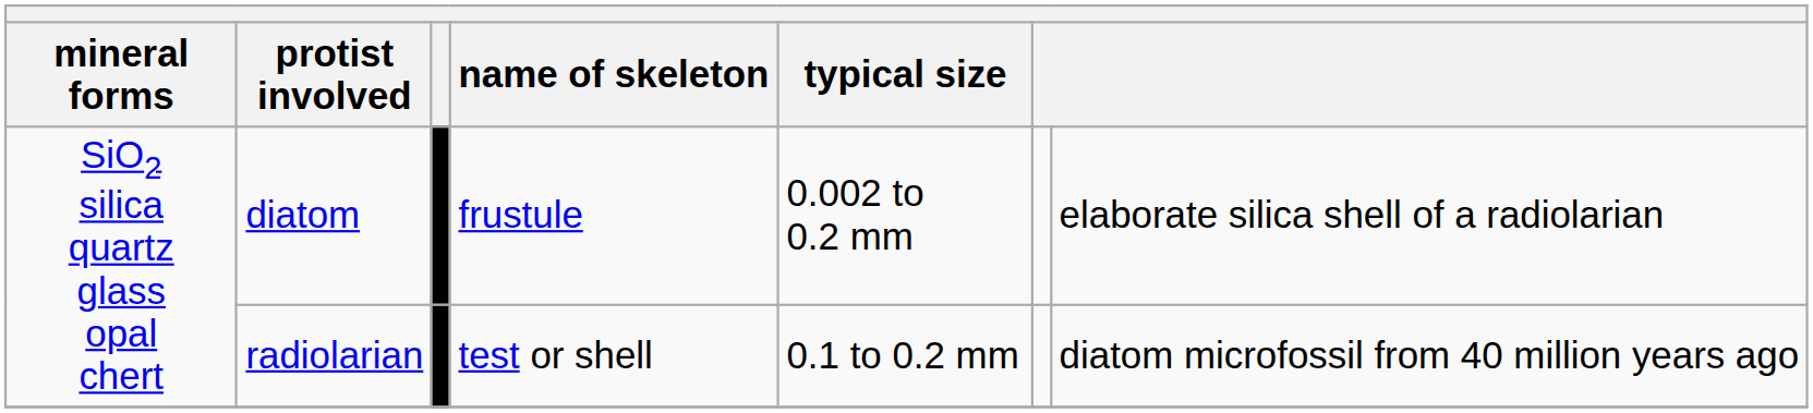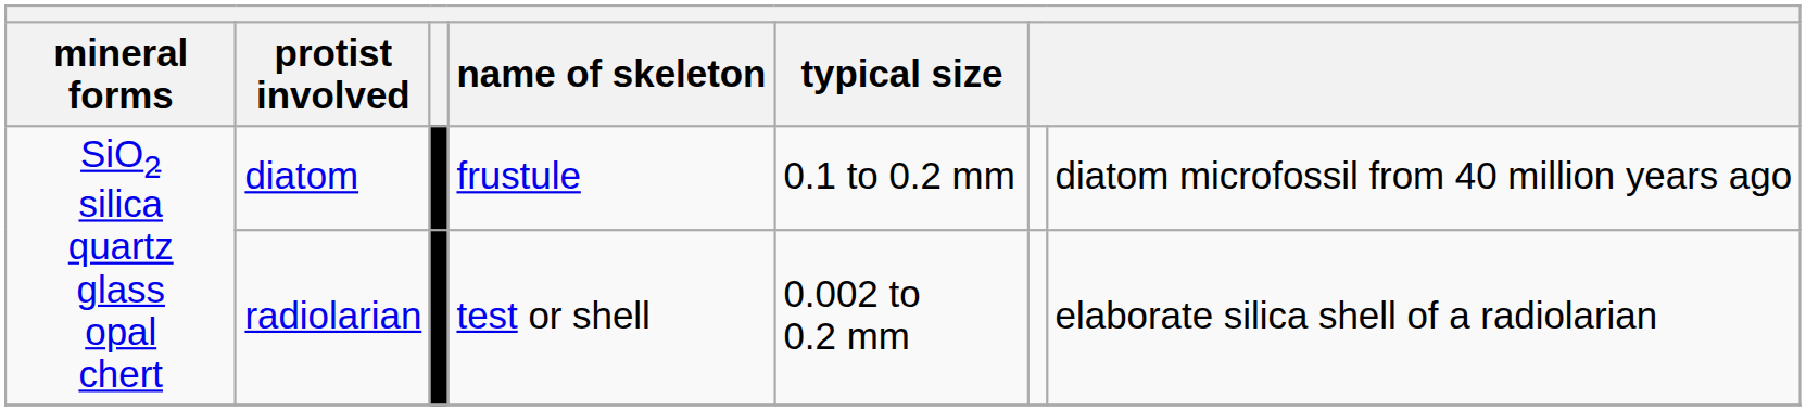diatom | typical size: 0.002 to 0.2 mm -> 0.1 to 0.2 mm
diatom | column 7: elaborate silica shell of a radiolarian -> diatom microfossil from 40 million years ago
radiolarian | typical size: 0.1 to 0.2 mm -> 0.002 to 0.2 mm
radiolarian | column 7: diatom microfossil from 40 million years ago -> elaborate silica shell of a radiolarian
